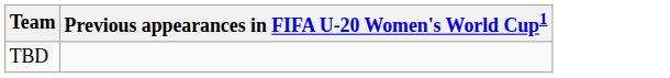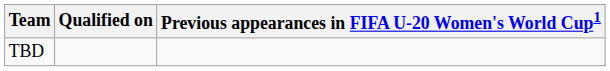+ column: Qualified on
